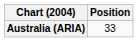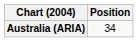Australia (ARIA) | Position: 33 -> 34
